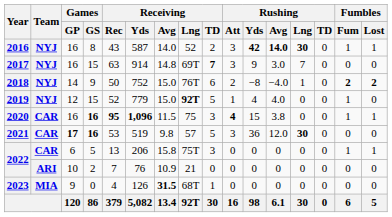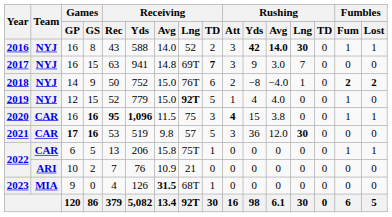2016 | Receiving / Yds: 587 -> 588
2017 | Receiving / Yds: 914 -> 941
2022 / 5 | Receiving / TD: 3 -> 1
